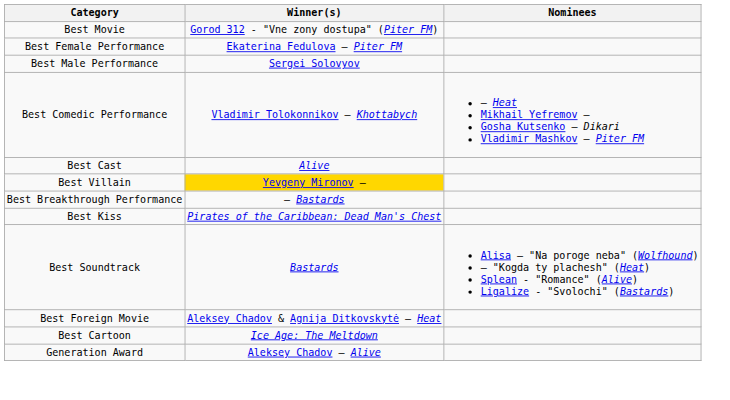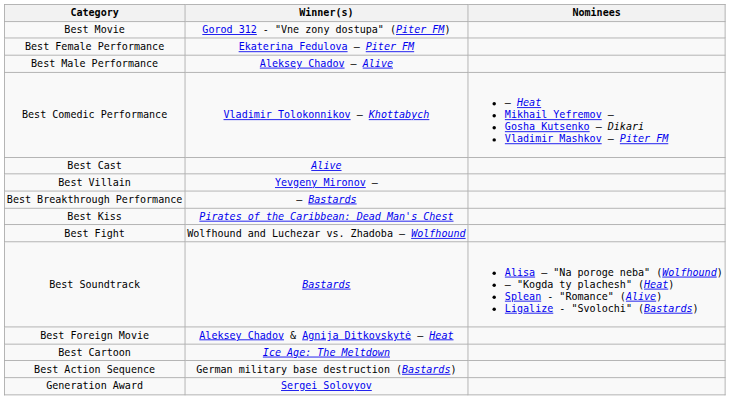Best Male Performance | Winner(s): Sergei Solovyov -> Aleksey Chadov – Alive
Best Villain | Winner(s): gold background -> no background
+ row: Best Fight | Wolfhound and Luchezar vs. Zhadoba – Wolfhound
+ row: Best Action Sequence | German military base destruction (Bastards)
Generation Award | Winner(s): Aleksey Chadov – Alive -> Sergei Solovyov
